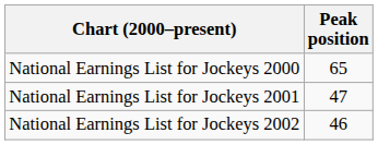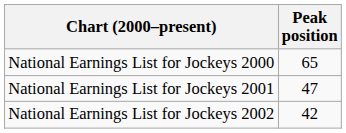National Earnings List for Jockeys 2002 | Peak position: 46 -> 42
